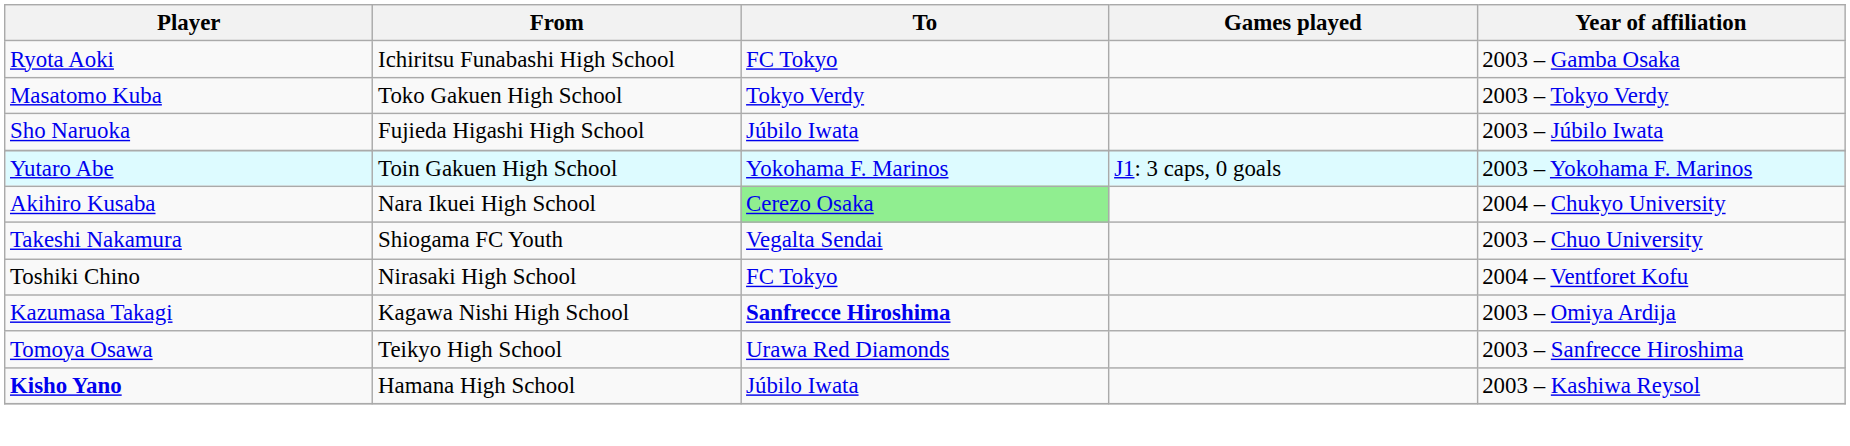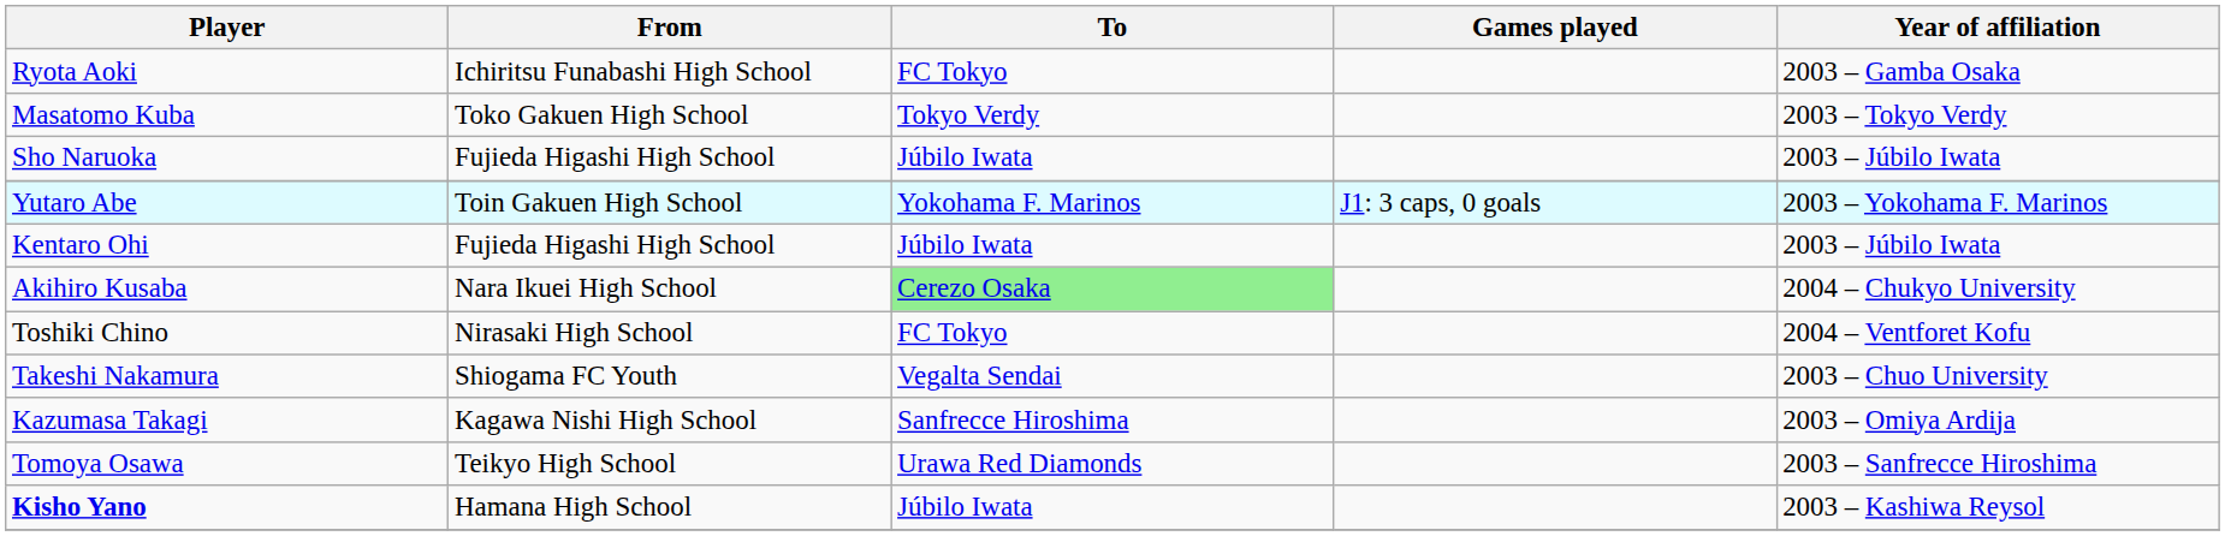+ row: Kentaro Ohi | Fujieda Higashi High School | Júbilo Iwata | 2003 – Júbilo Iwata
rows swapped: Takeshi Nakamura <-> Toshiki Chino
Kazumasa Takagi | To: bold -> normal
